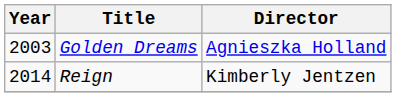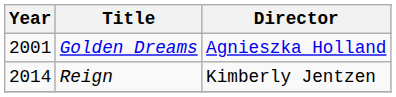Golden Dreams | Year: 2003 -> 2001
